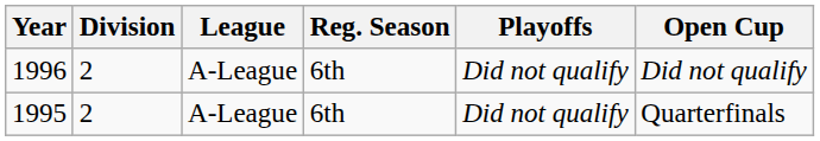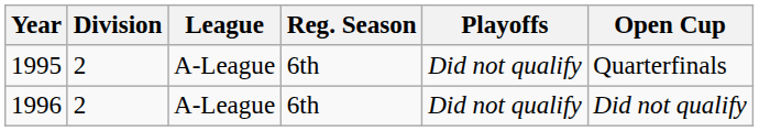rows swapped: 1995 <-> 1996
